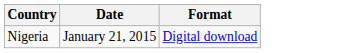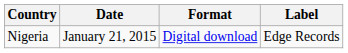+ column: Label | Edge Records
